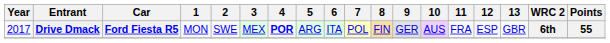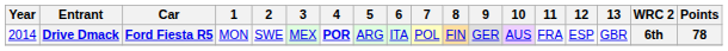Drive Dmack | Year: 2017 -> 2014
Drive Dmack | Points: 55 -> 78
